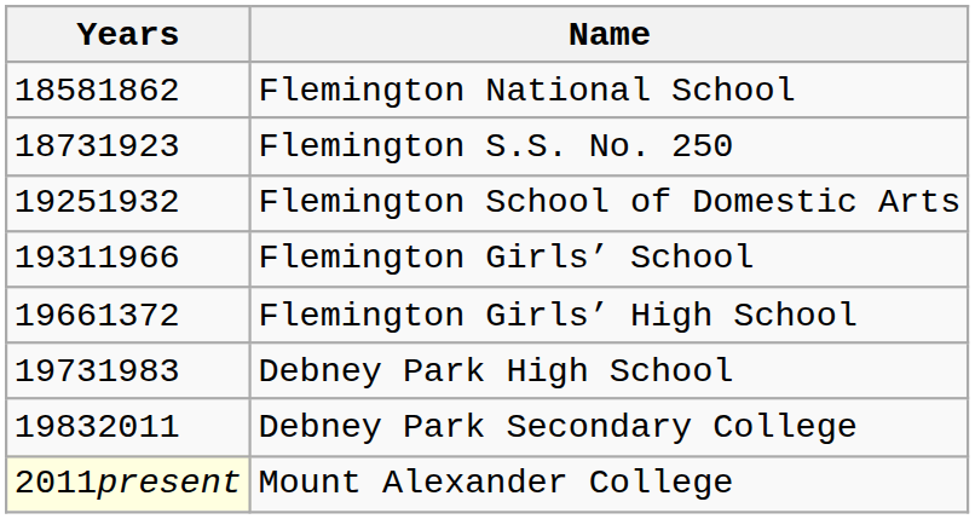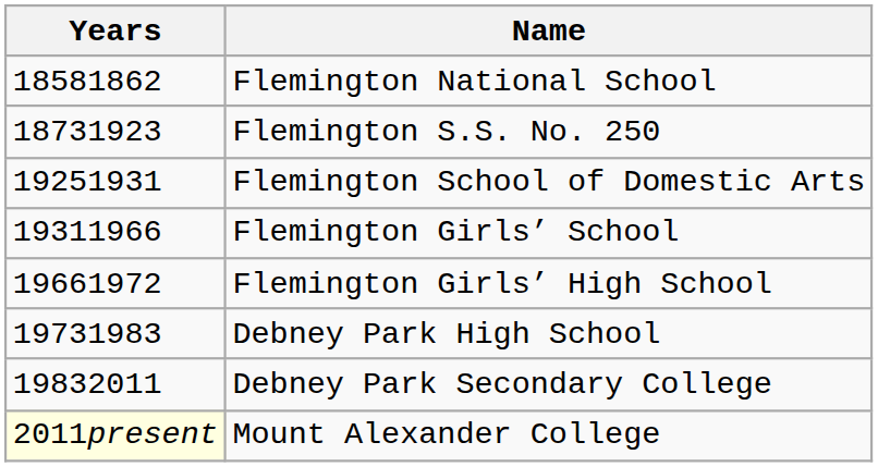Flemington School of Domestic Arts | Years: 19251932 -> 19251931
Flemington Girls’ High School | Years: 19661372 -> 19661972
